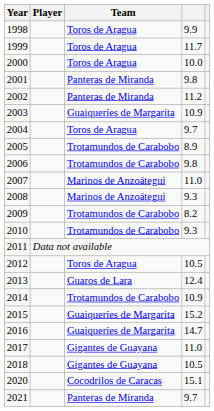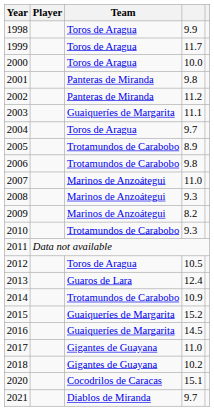2003 | column 4: 10.9 -> 11.1
2009 | Team: Trotamundos de Carabobo -> Marinos de Anzoátegui
2016 | column 4: 14.7 -> 14.5
2018 | column 4: 10.5 -> 10.2
2021 | Team: Panteras de Miranda -> Diablos de Miranda
